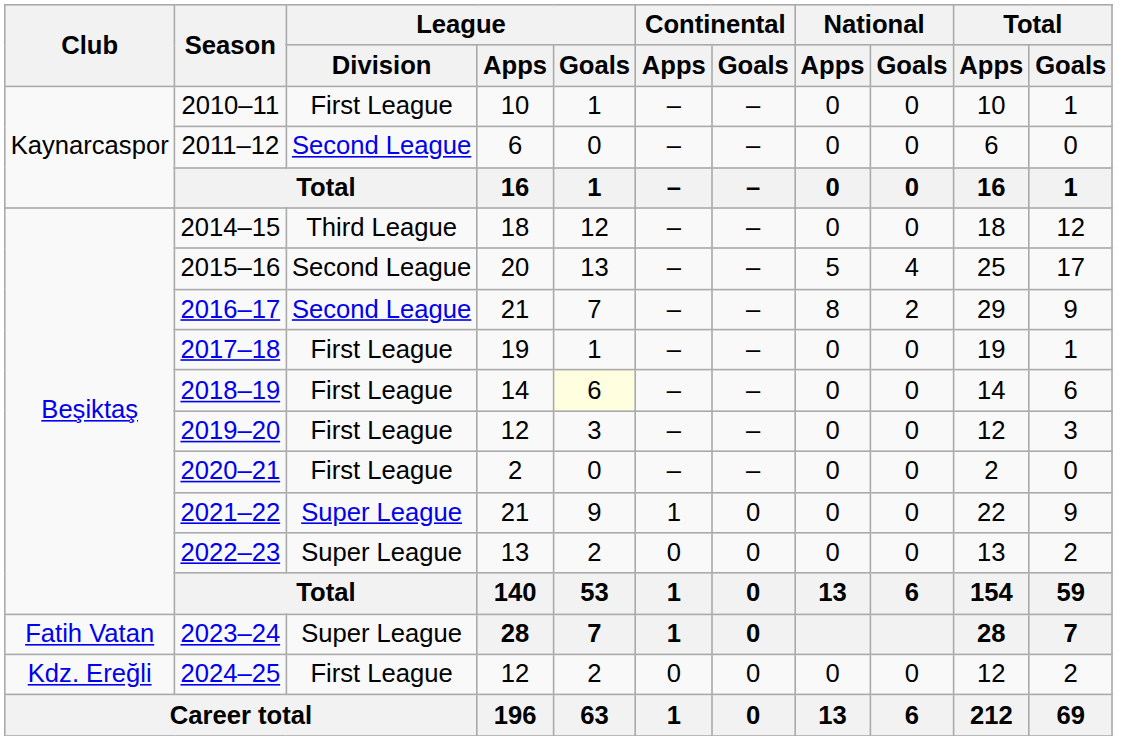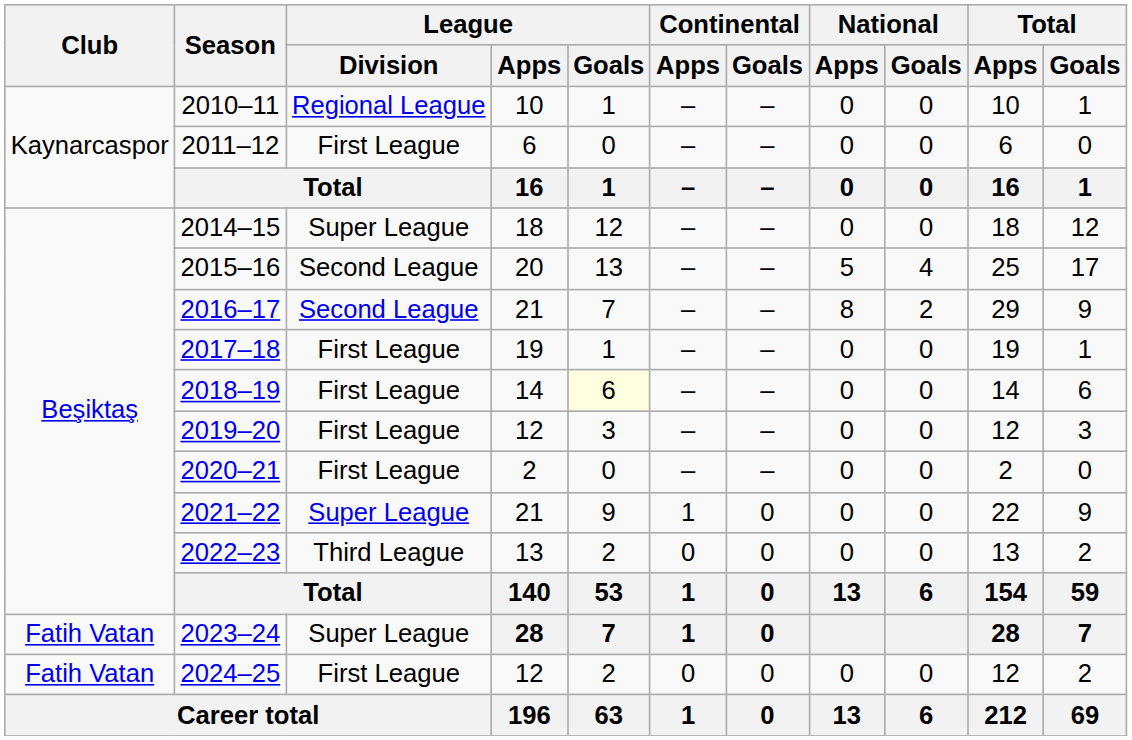2010–11 | League / Division: First League -> Regional League
2011–12 | League / Division: Second League -> First League
2014–15 | League / Division: Third League -> Super League
2022–23 | League / Division: Super League -> Third League
2024–25 | Club: Kdz. Ereğli -> Fatih Vatan
